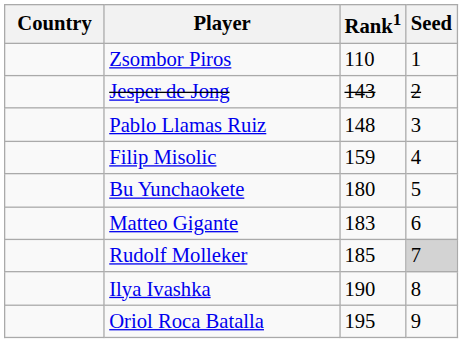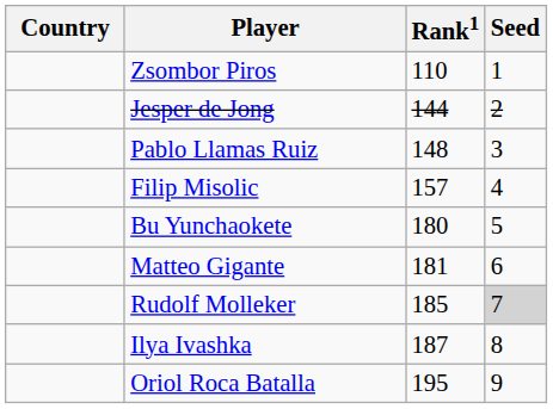Jesper de Jong | Rank1: 143 -> 144
Filip Misolic | Rank1: 159 -> 157
Matteo Gigante | Rank1: 183 -> 181
Ilya Ivashka | Rank1: 190 -> 187
